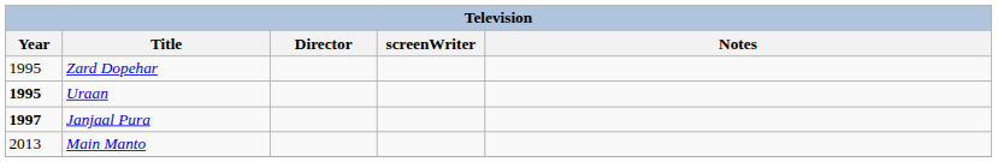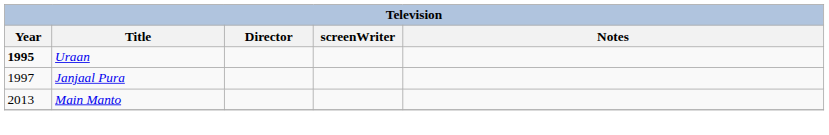- row: 1995 | Zard Dopehar
Janjaal Pura | Year: bold -> normal
